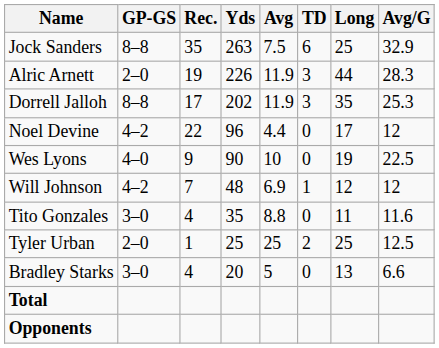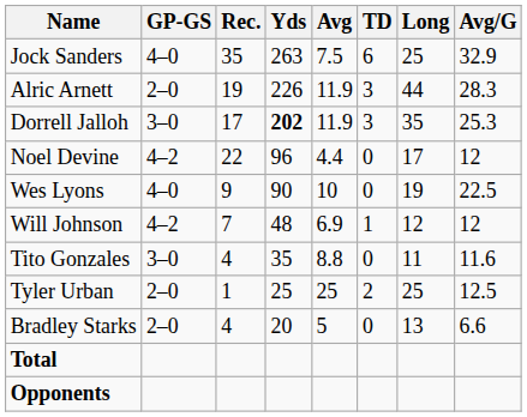Jock Sanders | GP-GS: 8–8 -> 4–0
Dorrell Jalloh | GP-GS: 8–8 -> 3–0
Dorrell Jalloh | Yds: normal -> bold
Bradley Starks | GP-GS: 3–0 -> 2–0
